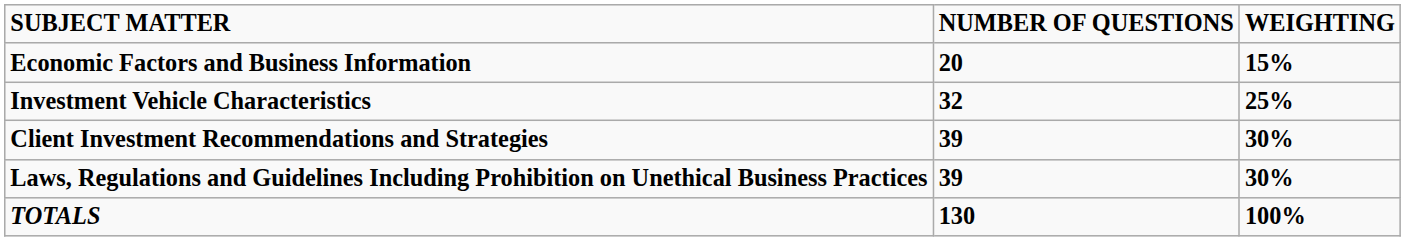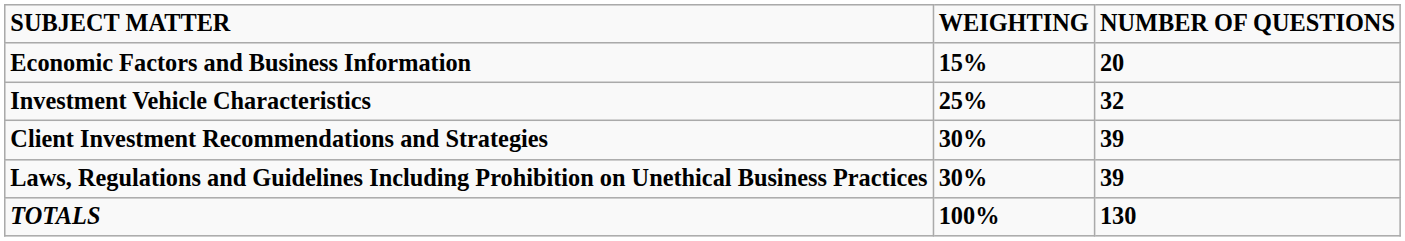columns swapped: WEIGHTING <-> NUMBER OF QUESTIONS
